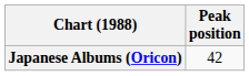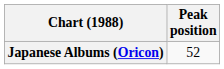Japanese Albums (Oricon) | Peak position: 42 -> 52
